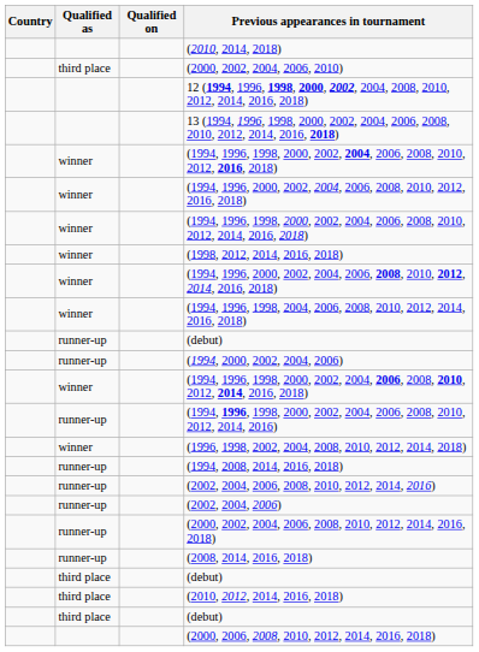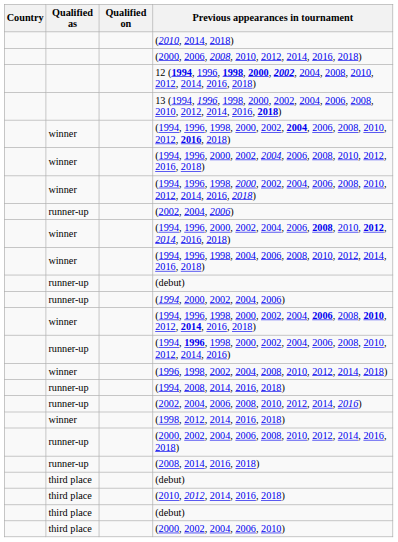rows swapped: (2000, 2006, 2008, 2010, 2012, 2014, 2016, 2018) <-> (2000, 2002, 2004, 2006, 2010)
rows swapped: (1998, 2012, 2014, 2016, 2018) <-> (2002, 2004, 2006)
